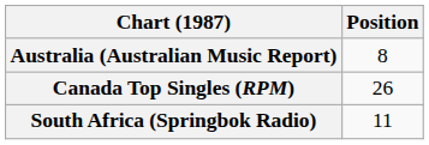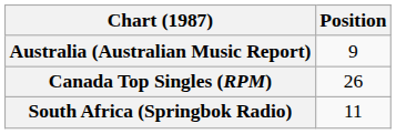Australia (Australian Music Report) | Position: 8 -> 9
